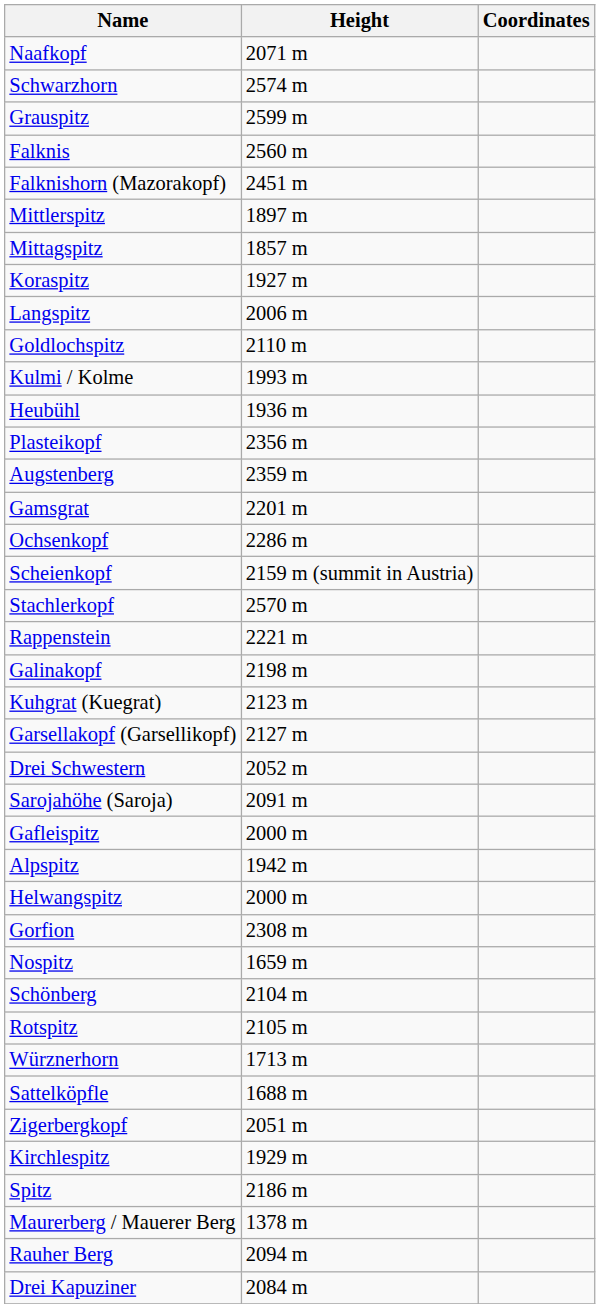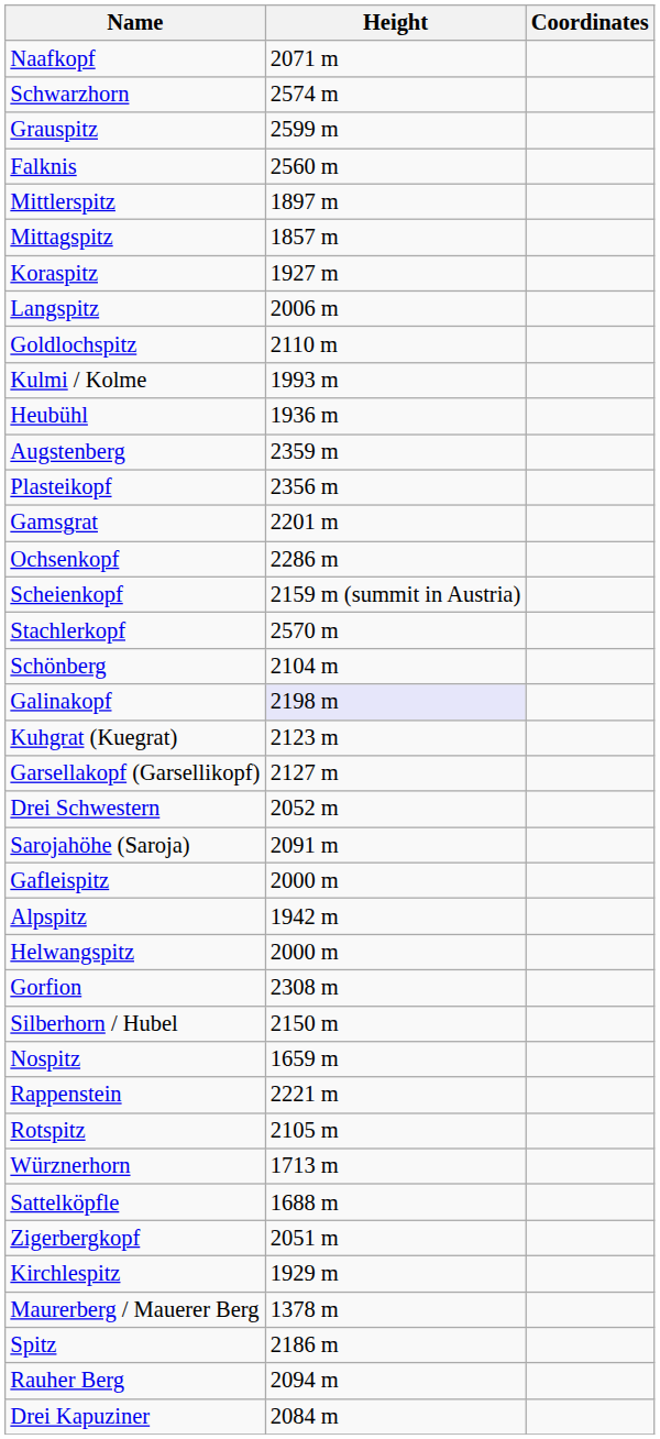- row: Falknishorn (Mazorakopf) | 2451 m
rows swapped: Plasteikopf <-> Augstenberg
rows swapped: Schönberg <-> Rappenstein
Galinakopf | Height: no background -> lavender background
+ row: Silberhorn / Hubel | 2150 m
rows swapped: Spitz <-> Maurerberg / Mauerer Berg
